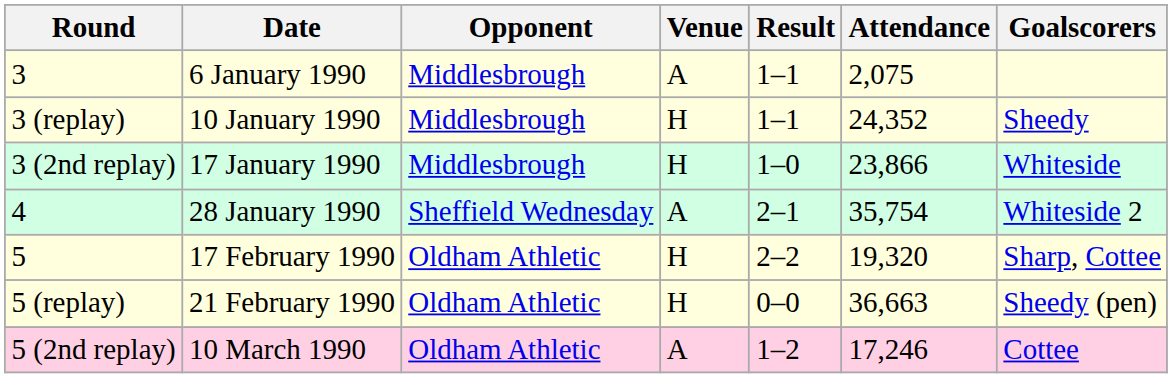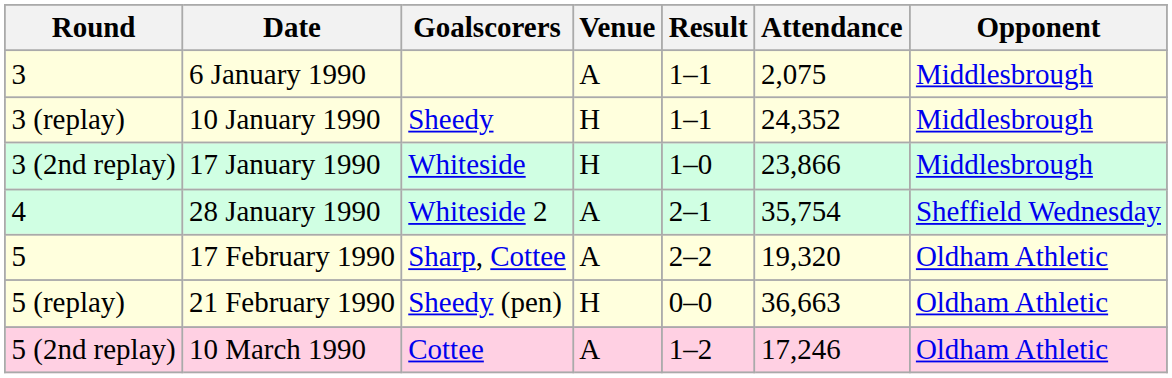columns swapped: Opponent <-> Goalscorers
5 | Venue: H -> A
